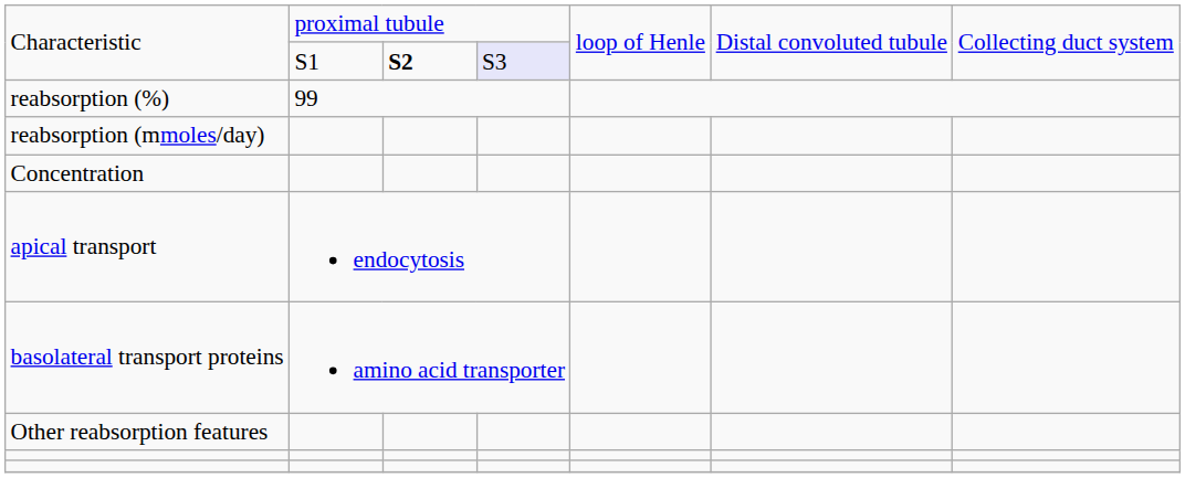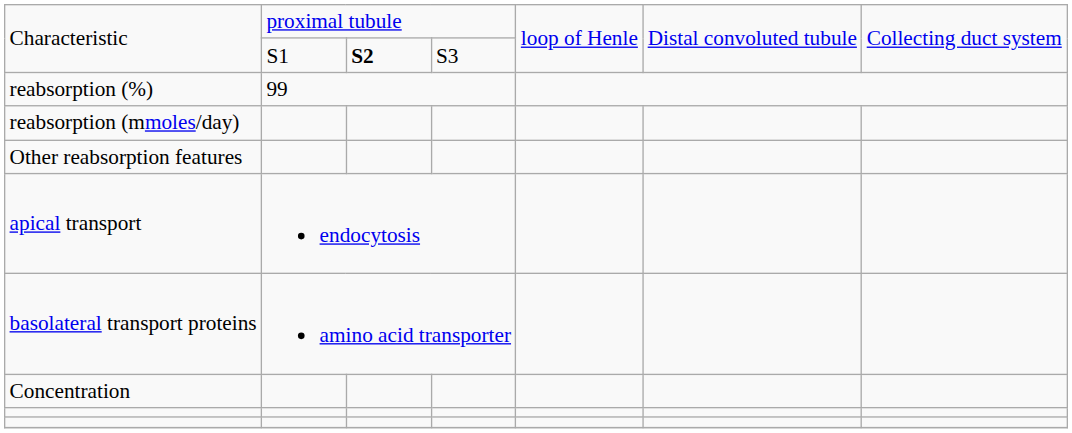Characteristic / S1 | column 4: lavender background -> no background
rows swapped: Concentration <-> Other reabsorption features
